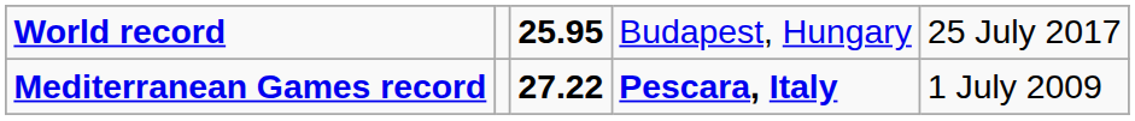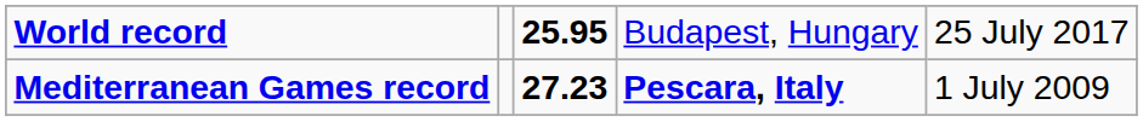Mediterranean Games record | column 3: 27.22 -> 27.23
